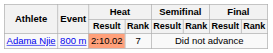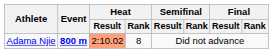Adama Njie | Event: normal -> bold
Adama Njie | Heat / Rank: 7 -> 8
